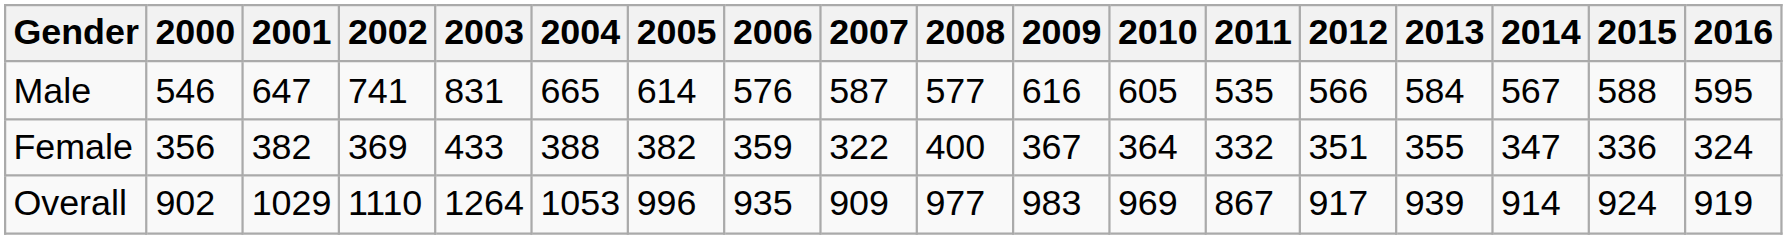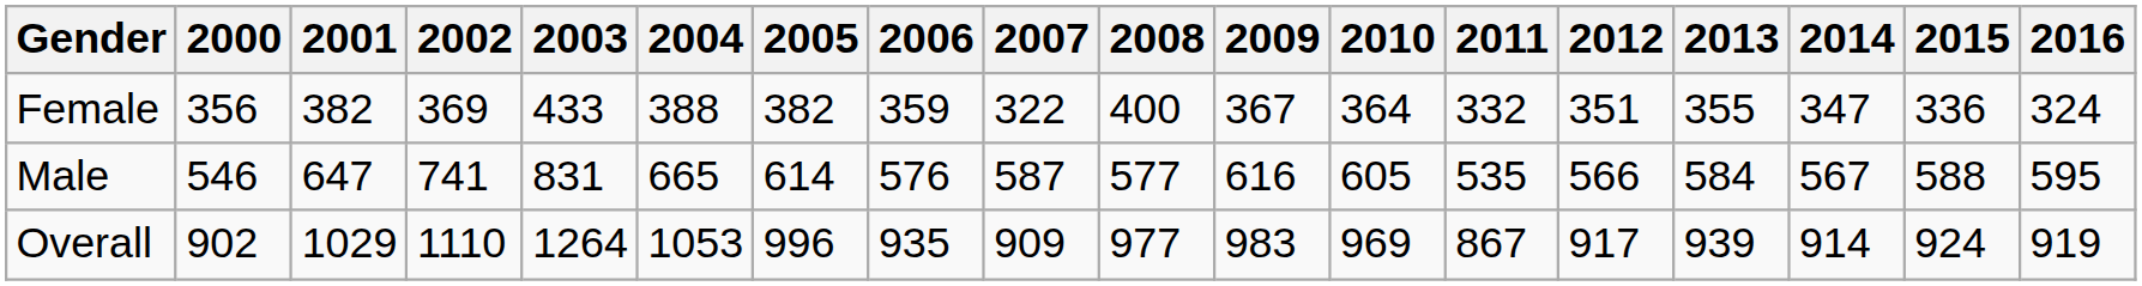rows swapped: Male <-> Female
